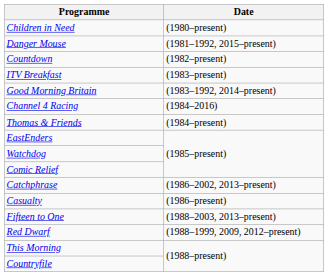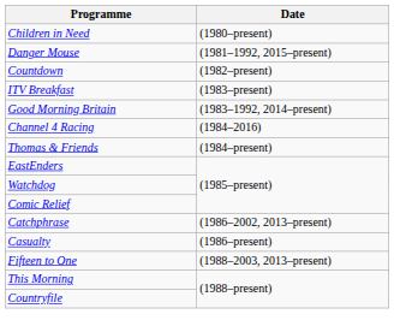- row: Red Dwarf | (1988–1999, 2009, 2012–present)
